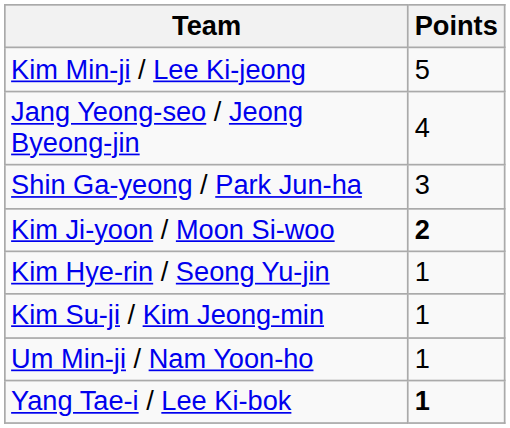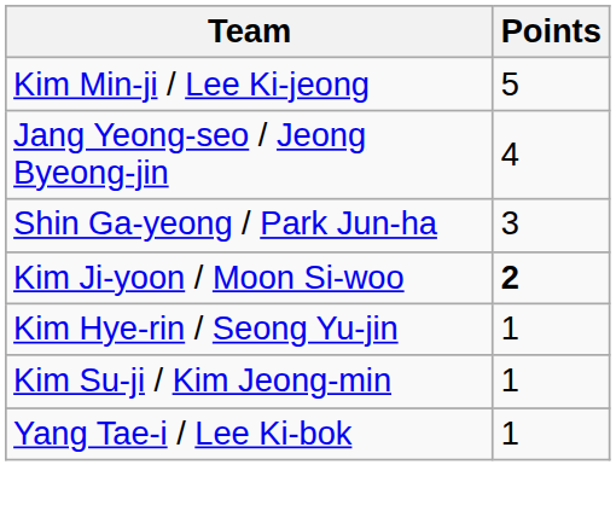- row: Um Min-ji / Nam Yoon-ho | 1
Yang Tae-i / Lee Ki-bok | Points: bold -> normal
